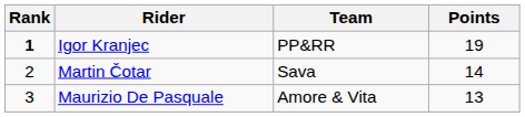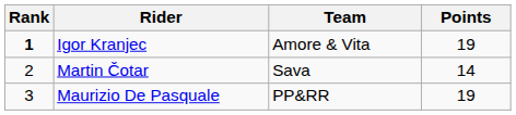Igor Kranjec | Team: PP&RR -> Amore & Vita
Maurizio De Pasquale | Team: Amore & Vita -> PP&RR
Maurizio De Pasquale | Points: 13 -> 19
